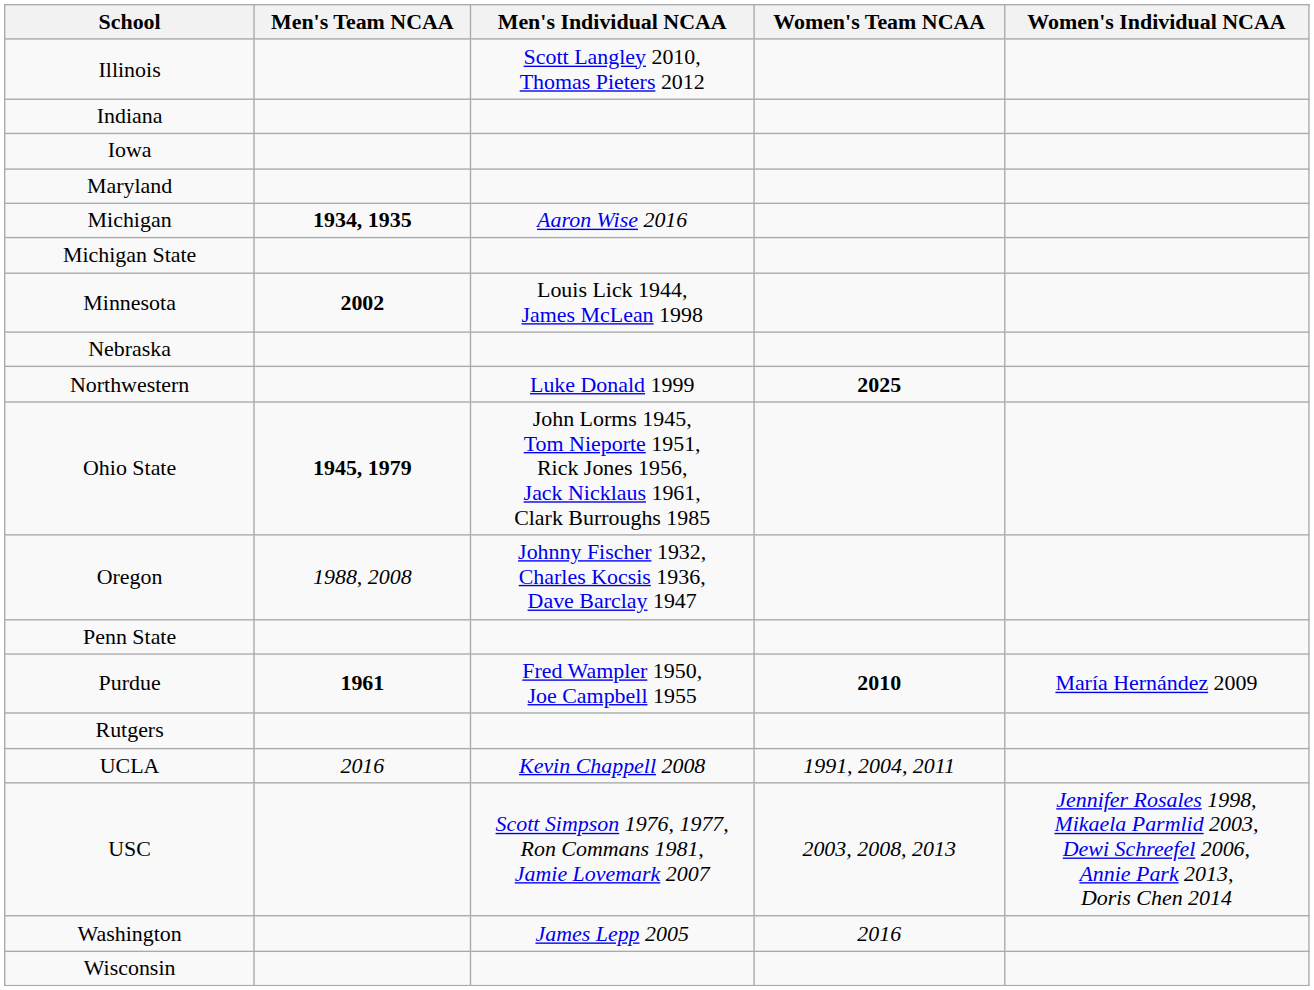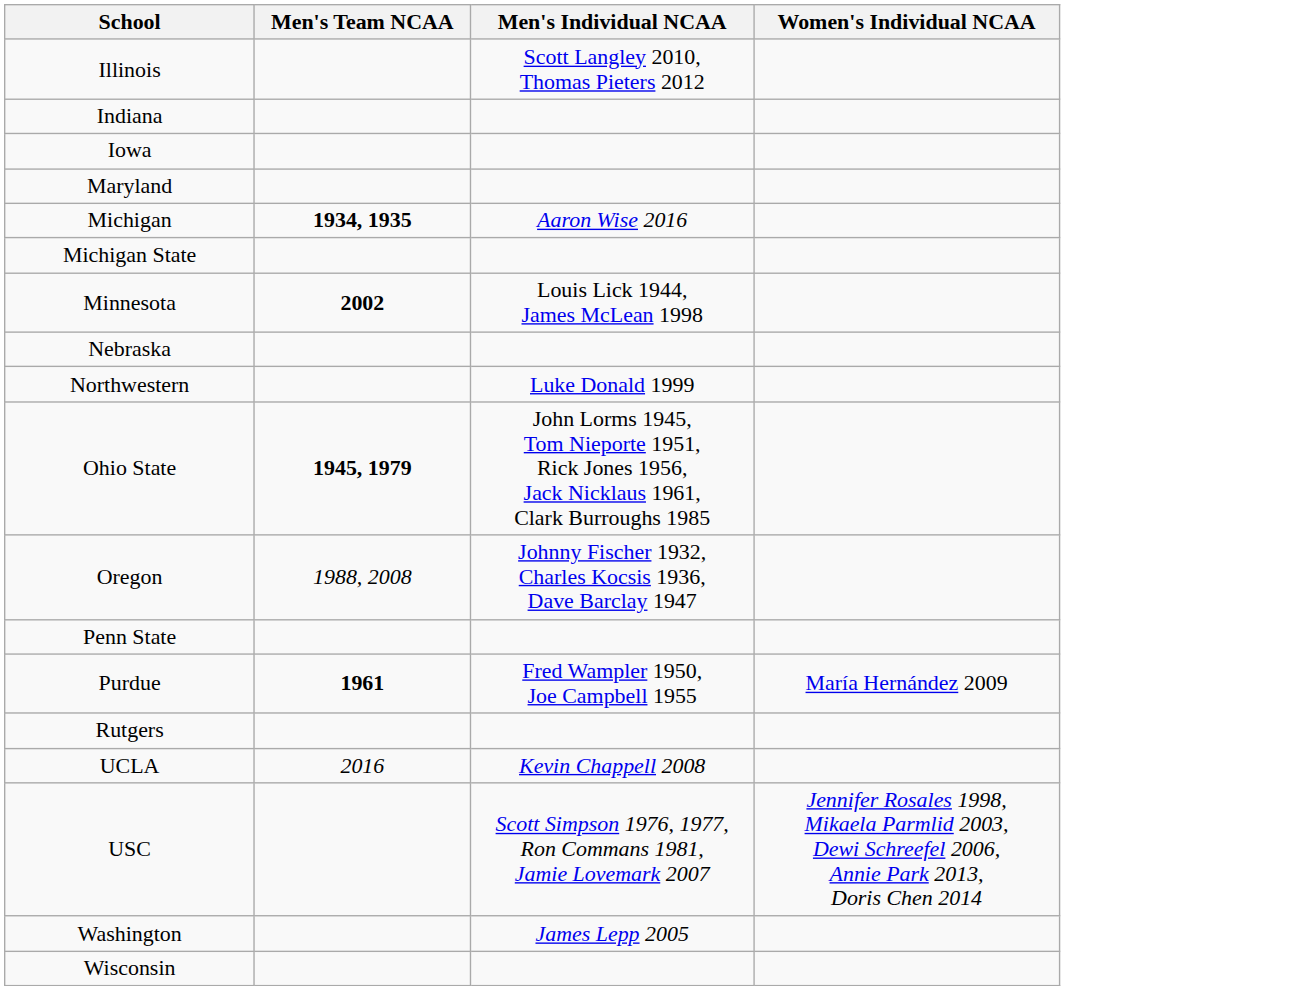- column: Women's Team NCAA | 2025 | 2010 | 1991, 2004, 2011 | 2003, 2008, 2013 | 2016
